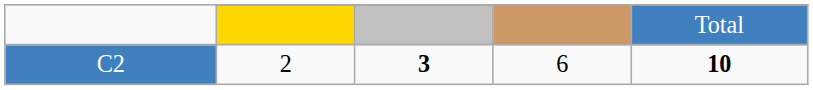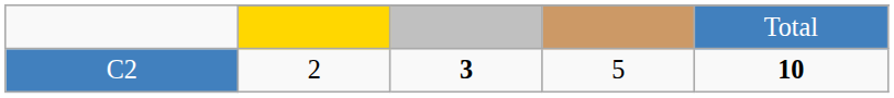C2 | column 4: 6 -> 5
